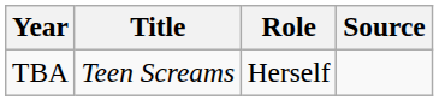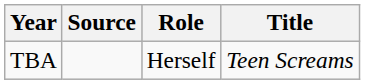columns swapped: Title <-> Source
